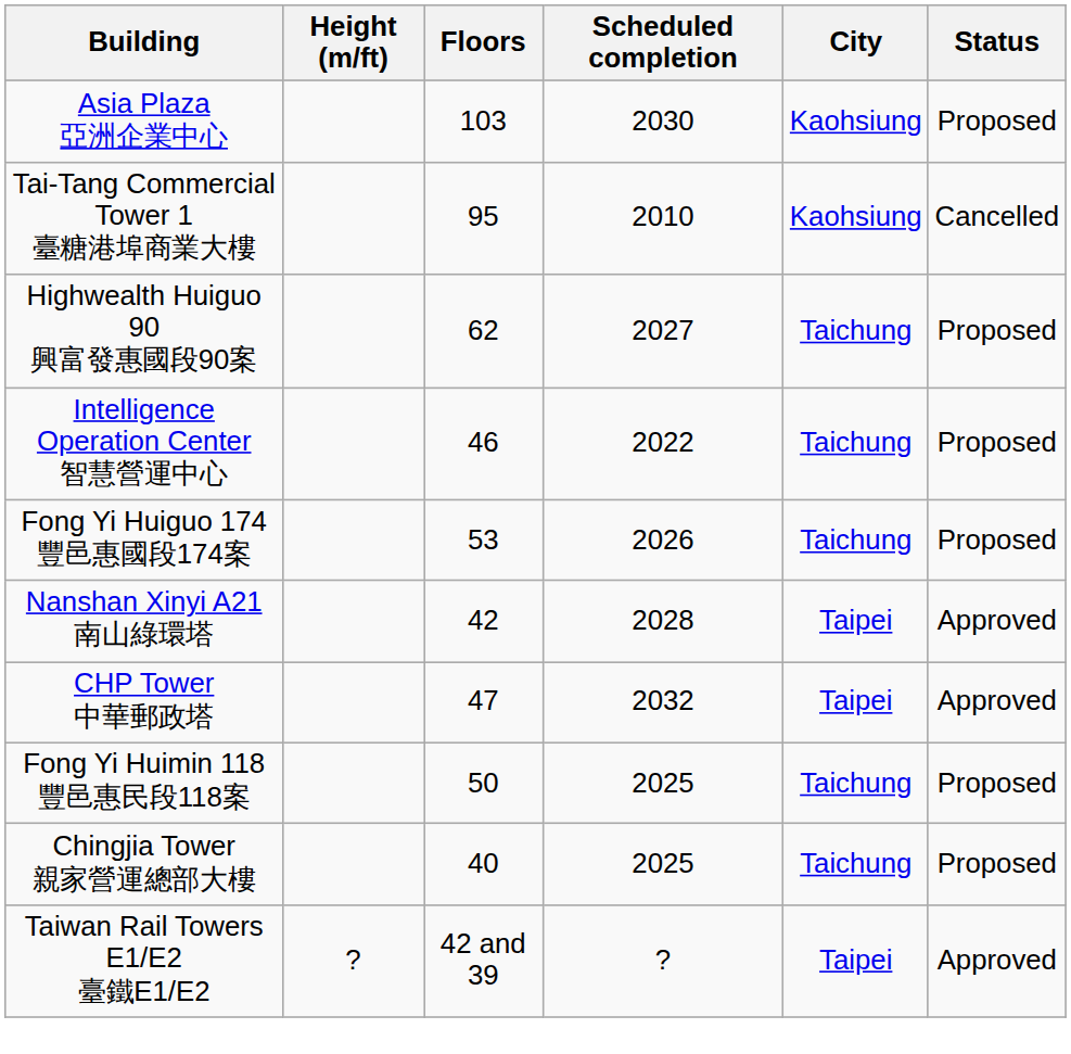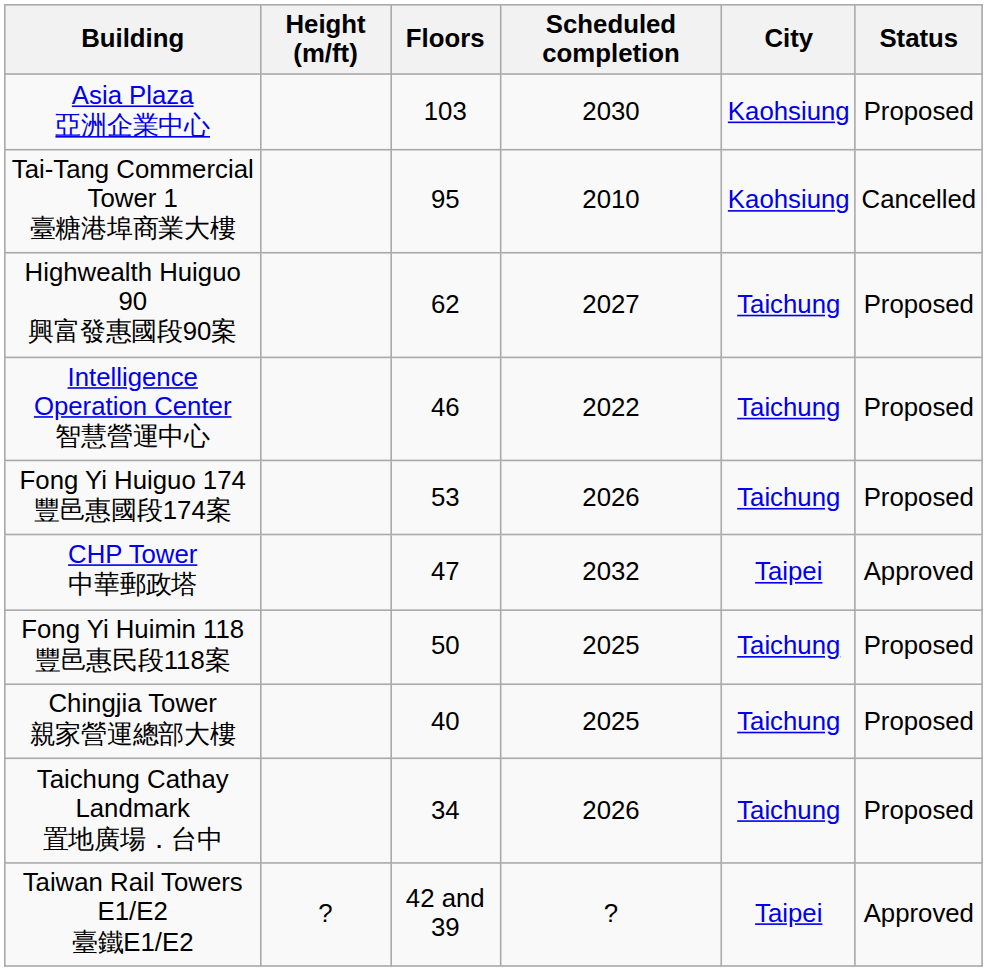- row: Nanshan Xinyi A21 南山綠環塔 | 42 | 2028 | Taipei | Approved
+ row: Taichung Cathay Landmark 置地廣場．台中 | 34 | 2026 | Taichung | Proposed
